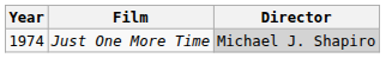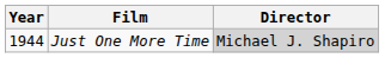Just One More Time | Year: 1974 -> 1944
